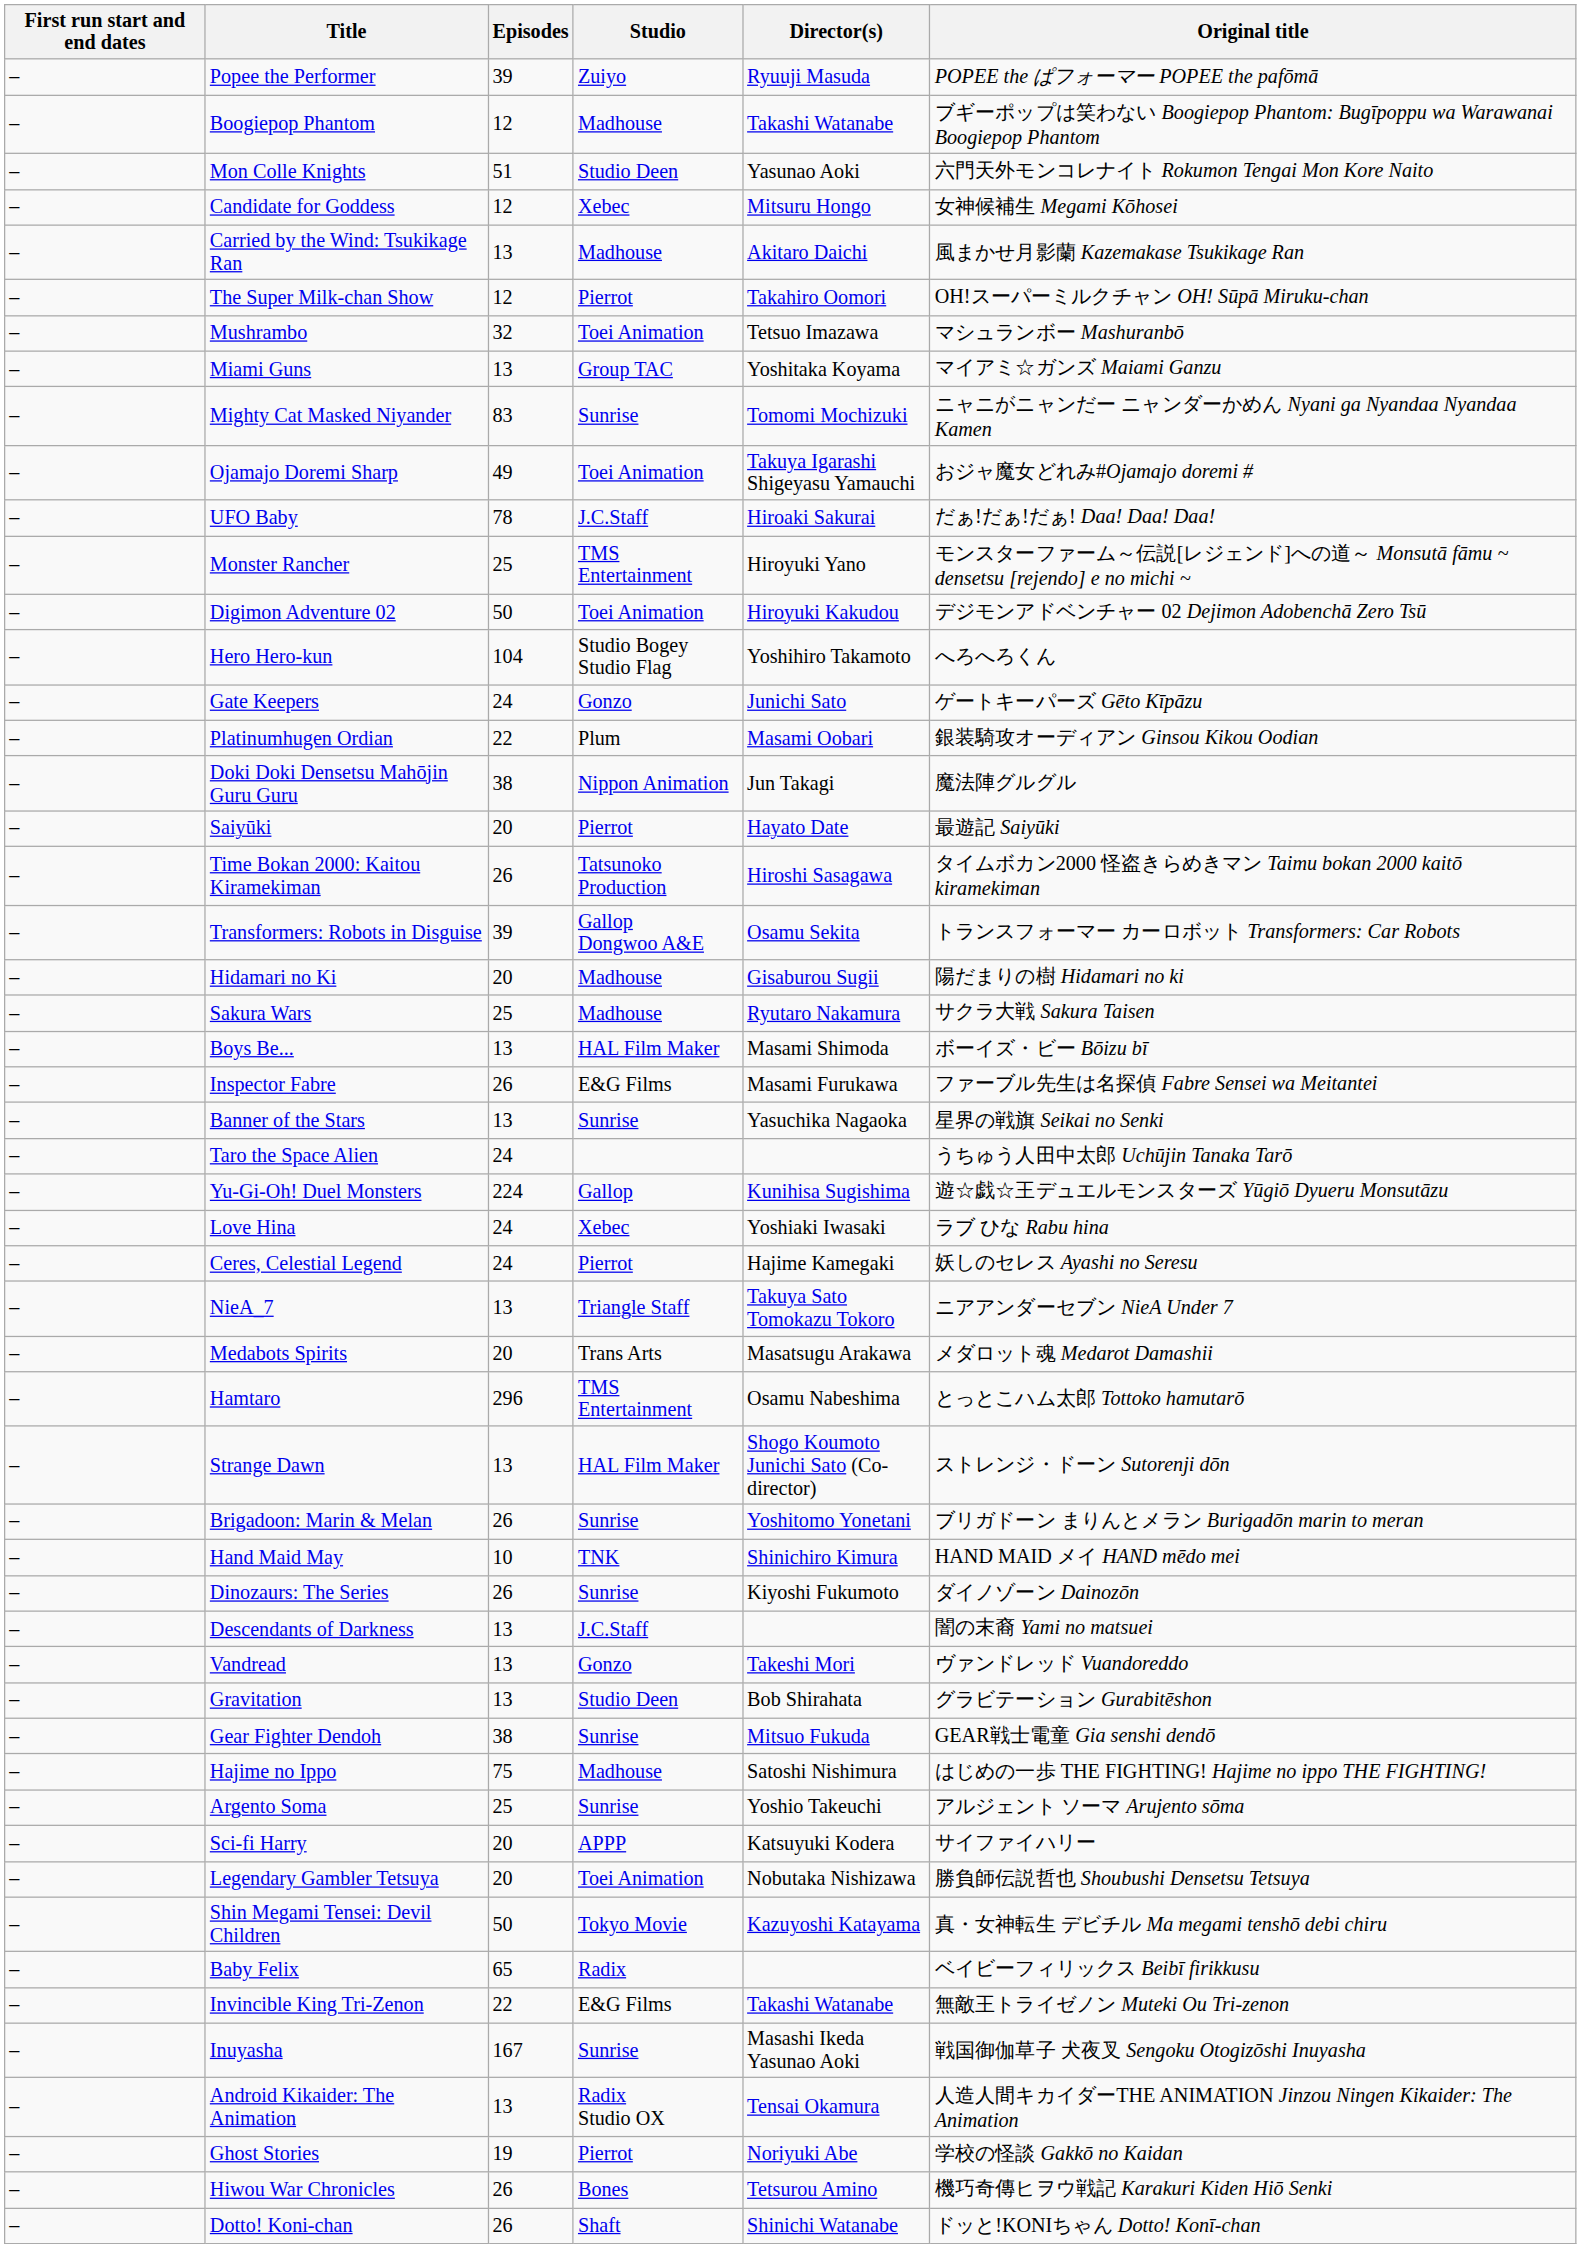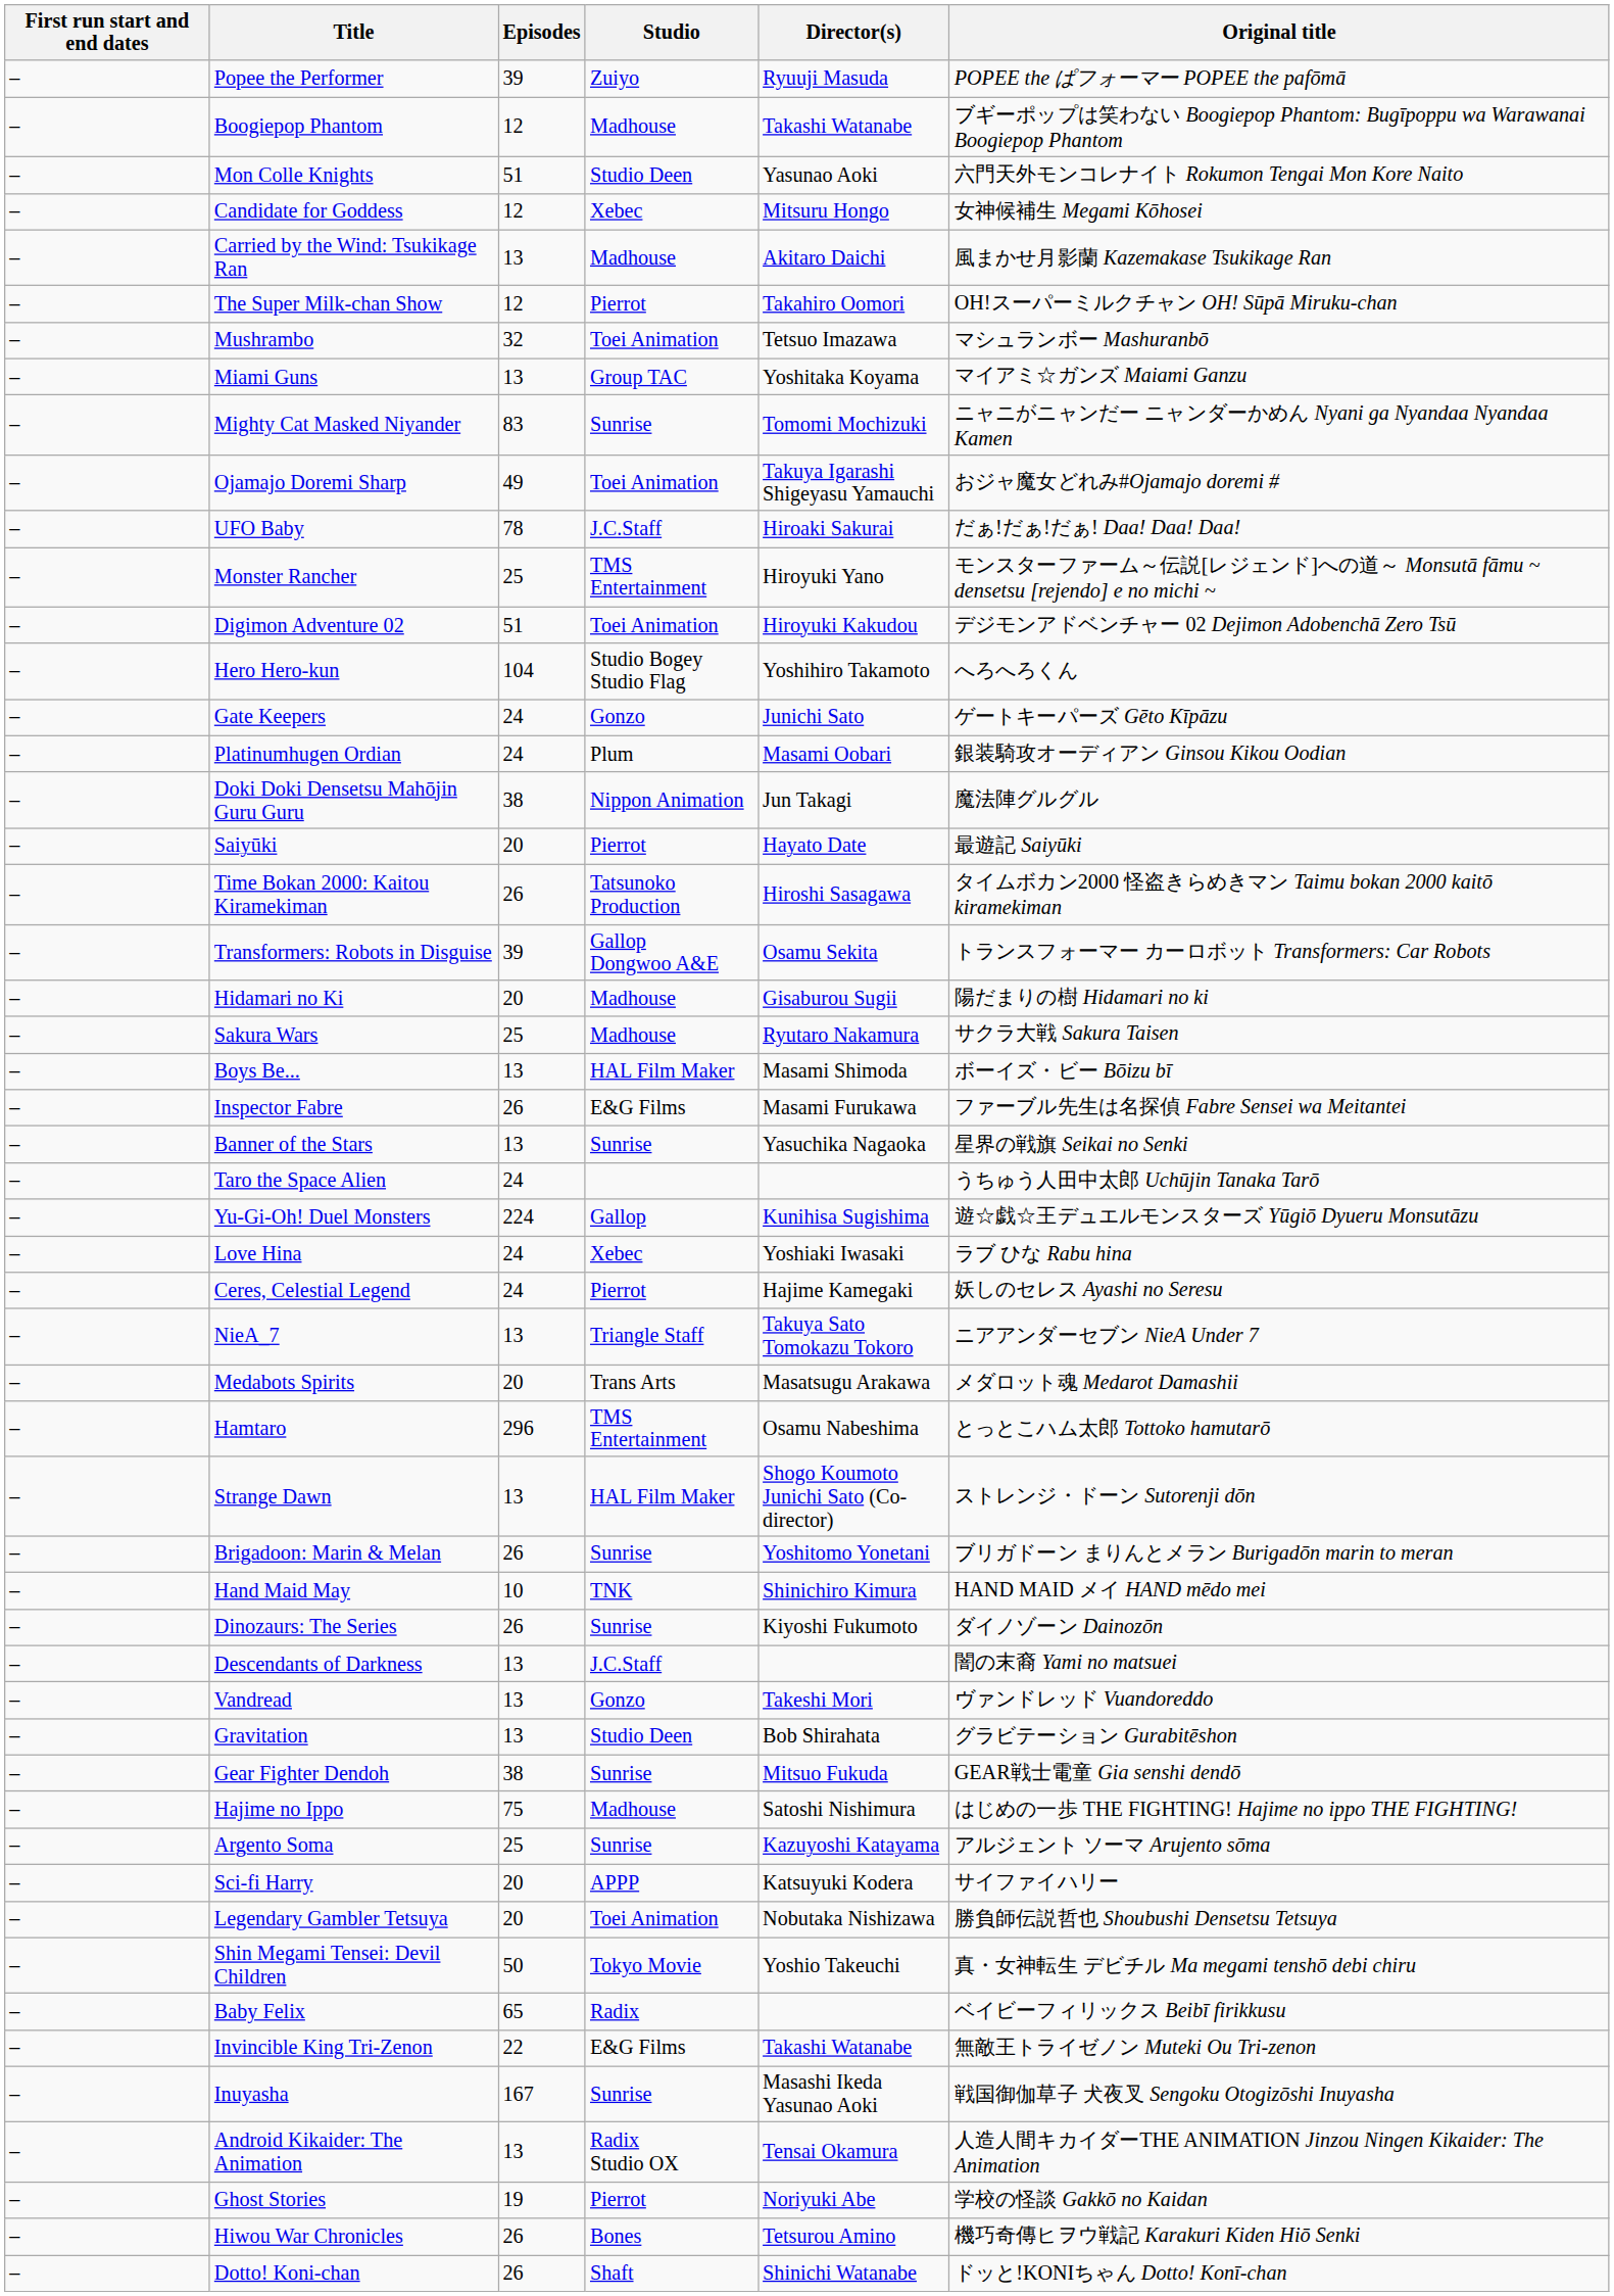Digimon Adventure 02 | Episodes: 50 -> 51
Platinumhugen Ordian | Episodes: 22 -> 24
Argento Soma | Director(s): Yoshio Takeuchi -> Kazuyoshi Katayama
Shin Megami Tensei: Devil Children | Director(s): Kazuyoshi Katayama -> Yoshio Takeuchi
